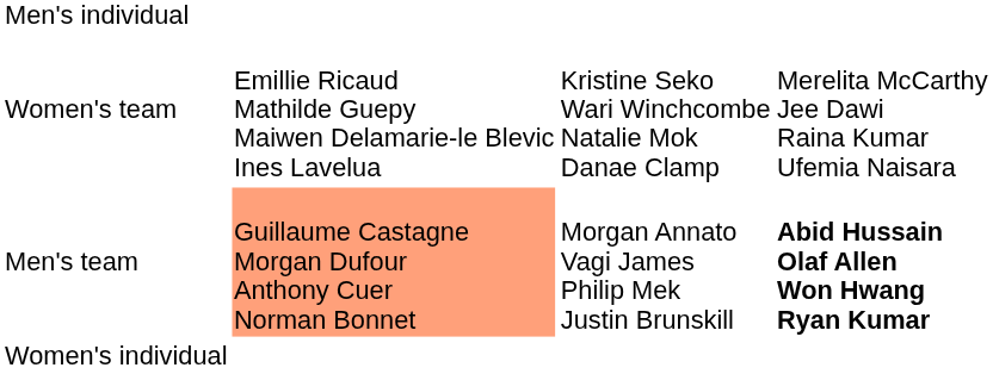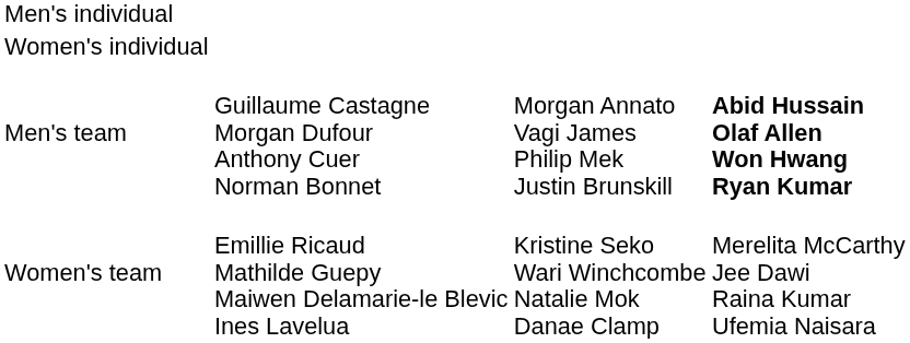rows swapped: Women's individual <-> Women's team
Men's team | column 2: lightsalmon background -> no background
